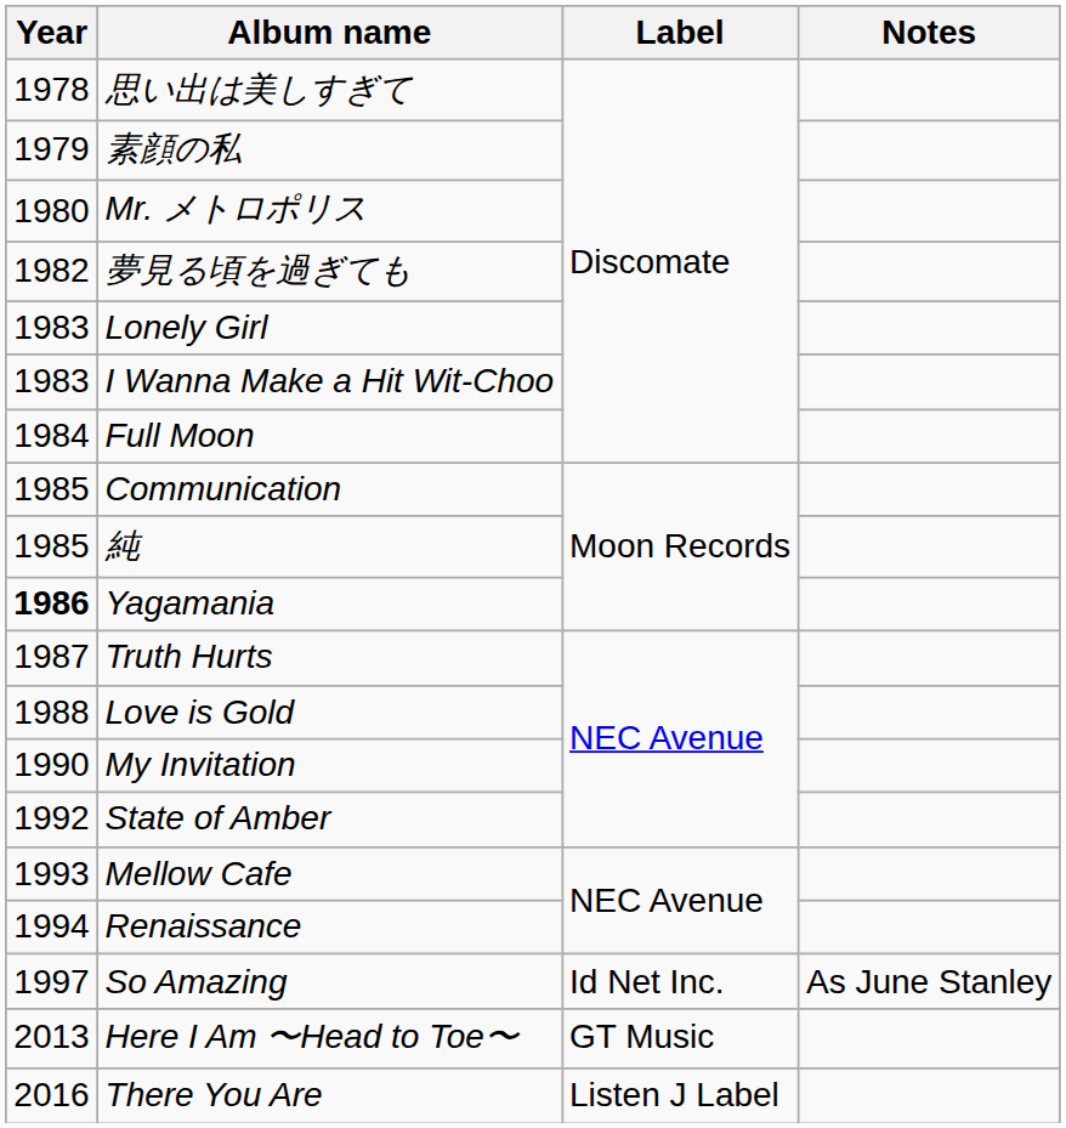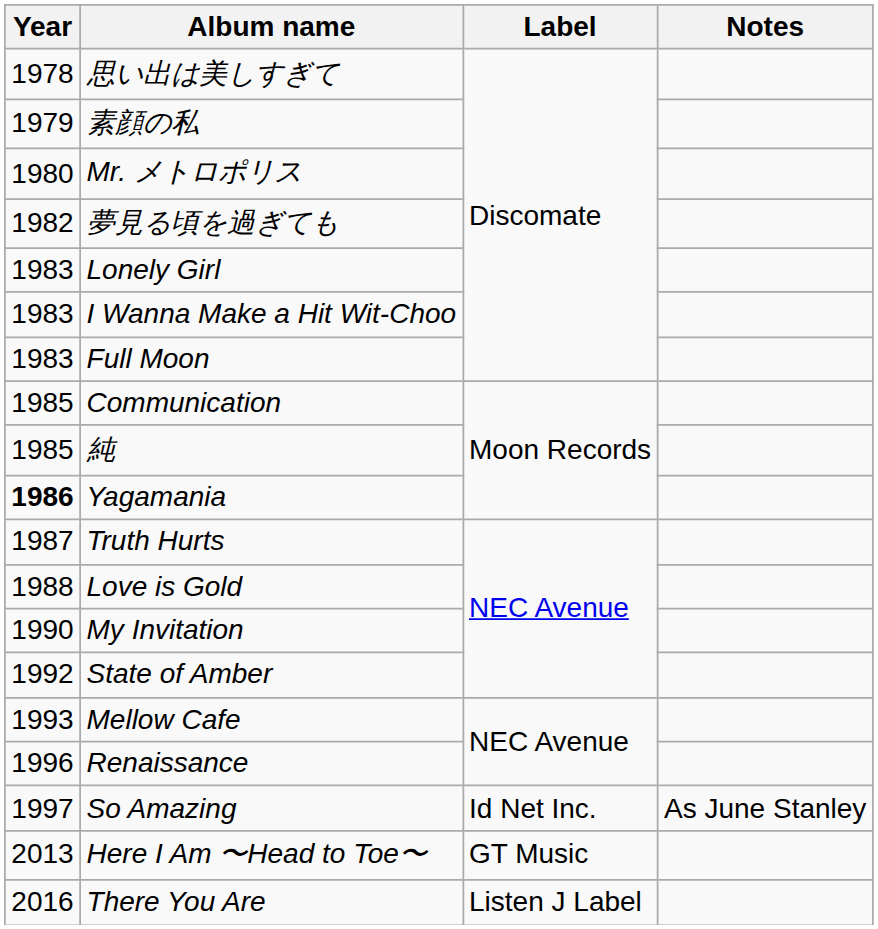Full Moon | Year: 1984 -> 1983
Renaissance | Year: 1994 -> 1996
